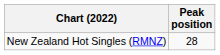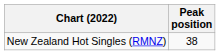New Zealand Hot Singles (RMNZ) | Peak position: 28 -> 38
